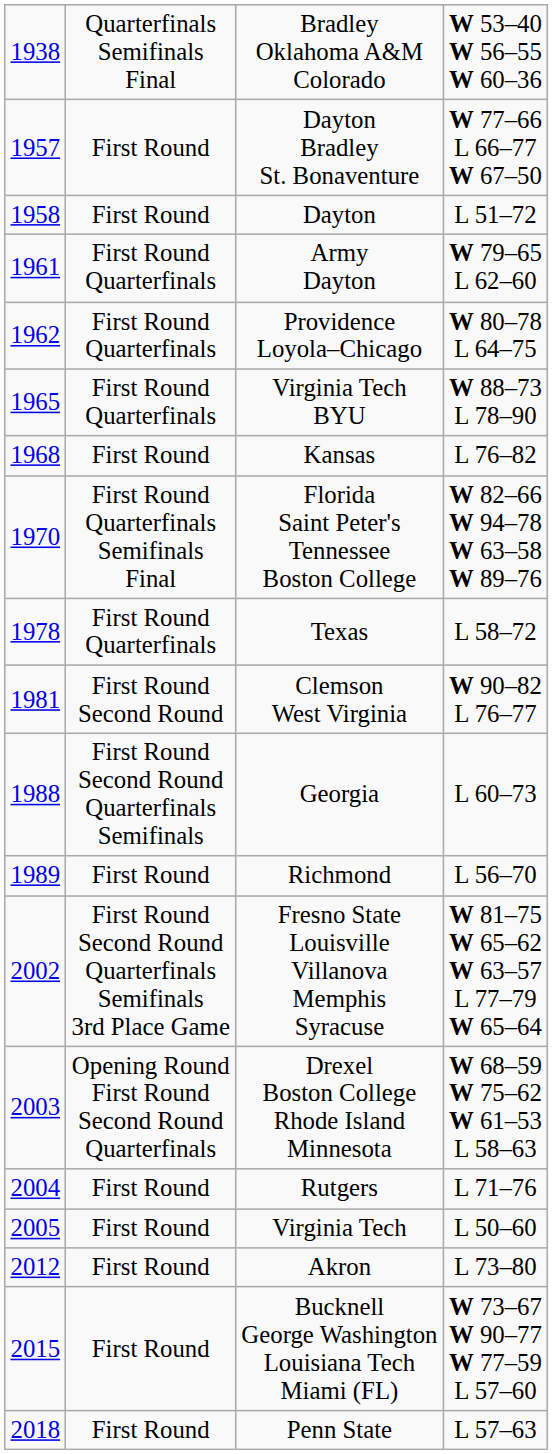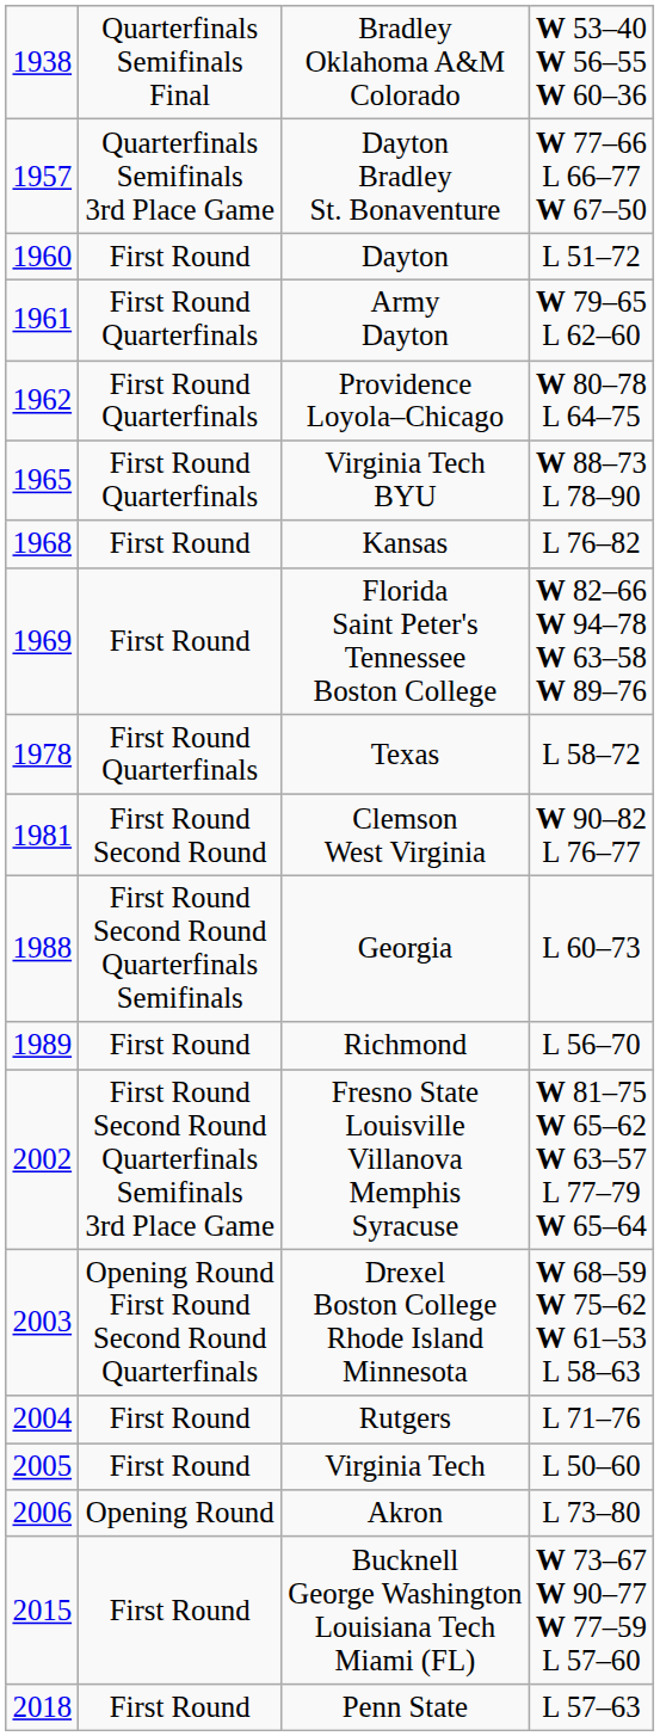Dayton Bradley St. Bonaventure | column 2: First Round -> Quarterfinals Semifinals 3rd Place Game
Dayton | column 1: 1958 -> 1960
Florida Saint Peter's Tennessee Boston College | column 1: 1970 -> 1969
Florida Saint Peter's Tennessee Boston College | column 2: First Round Quarterfinals Semifinals Final -> First Round
Akron | column 1: 2012 -> 2006
Akron | column 2: First Round -> Opening Round
